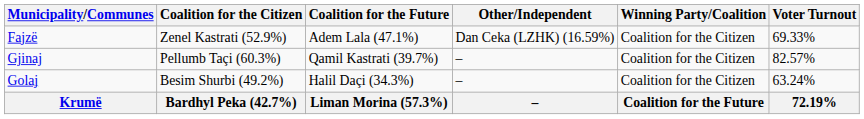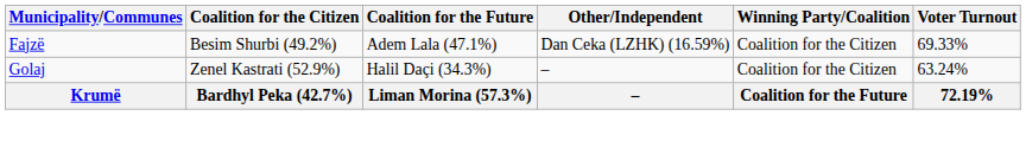Fajzë | Coalition for the Citizen: Zenel Kastrati (52.9%) -> Besim Shurbi (49.2%)
- row: Gjinaj | Pellumb Taçi (60.3%) | Qamil Kastrati (39.7%) | – | Coalition for the Citizen | 82.57%
Golaj | Coalition for the Citizen: Besim Shurbi (49.2%) -> Zenel Kastrati (52.9%)
